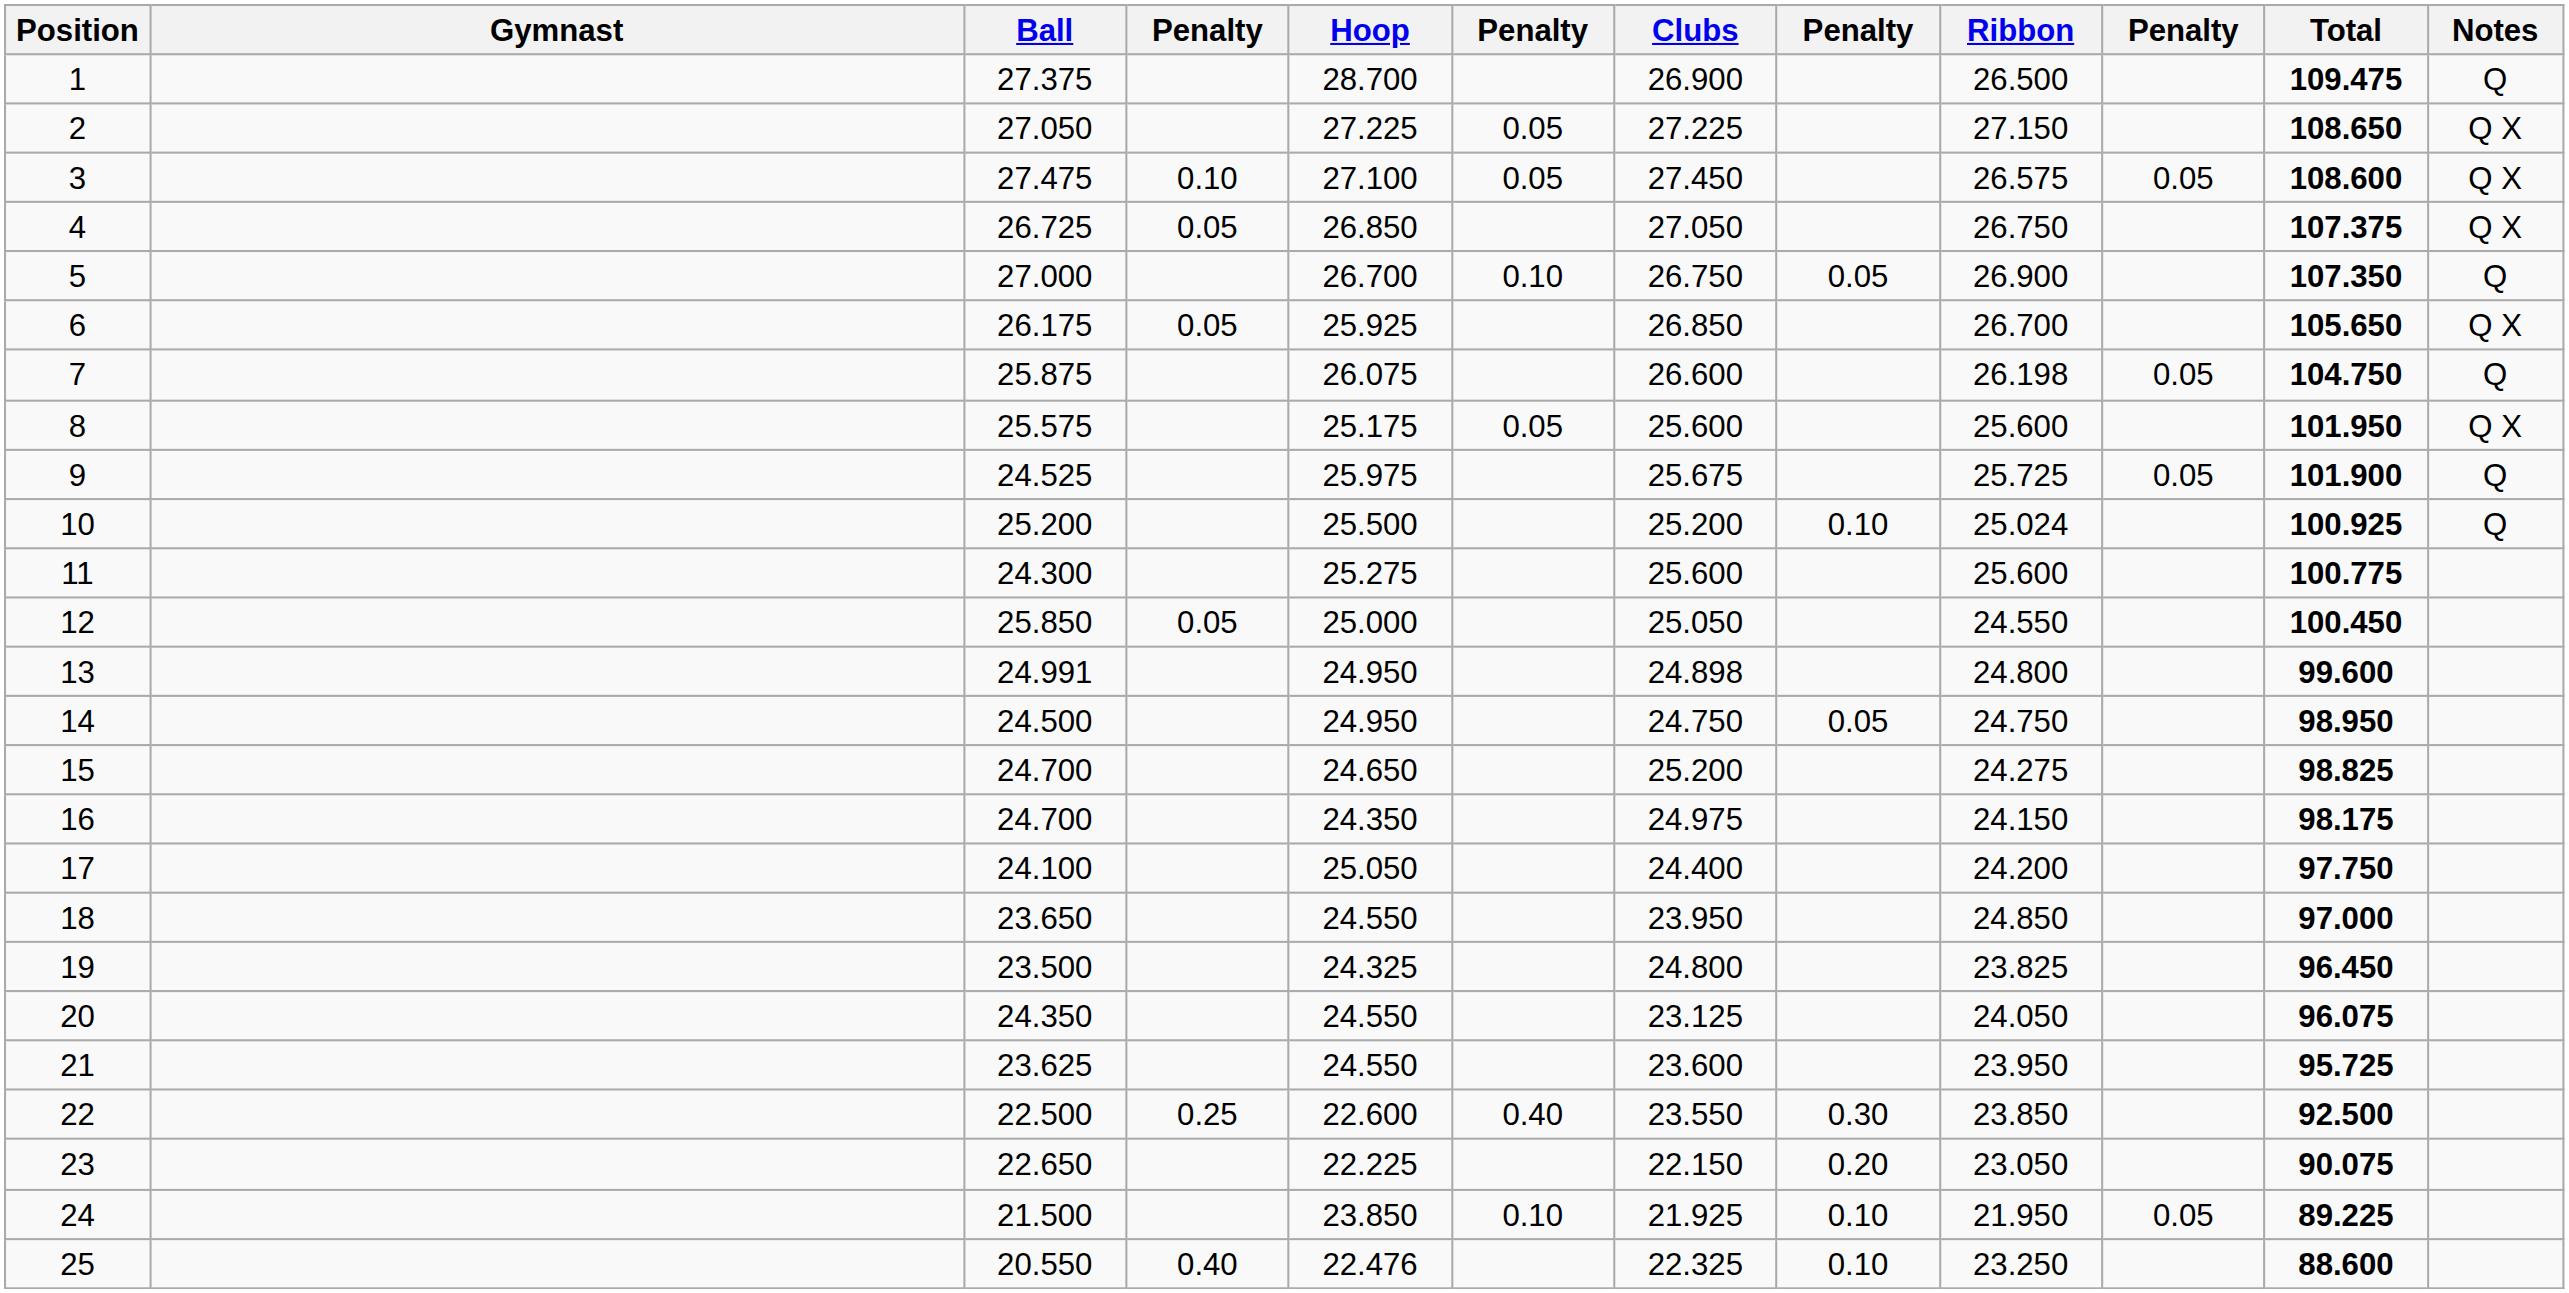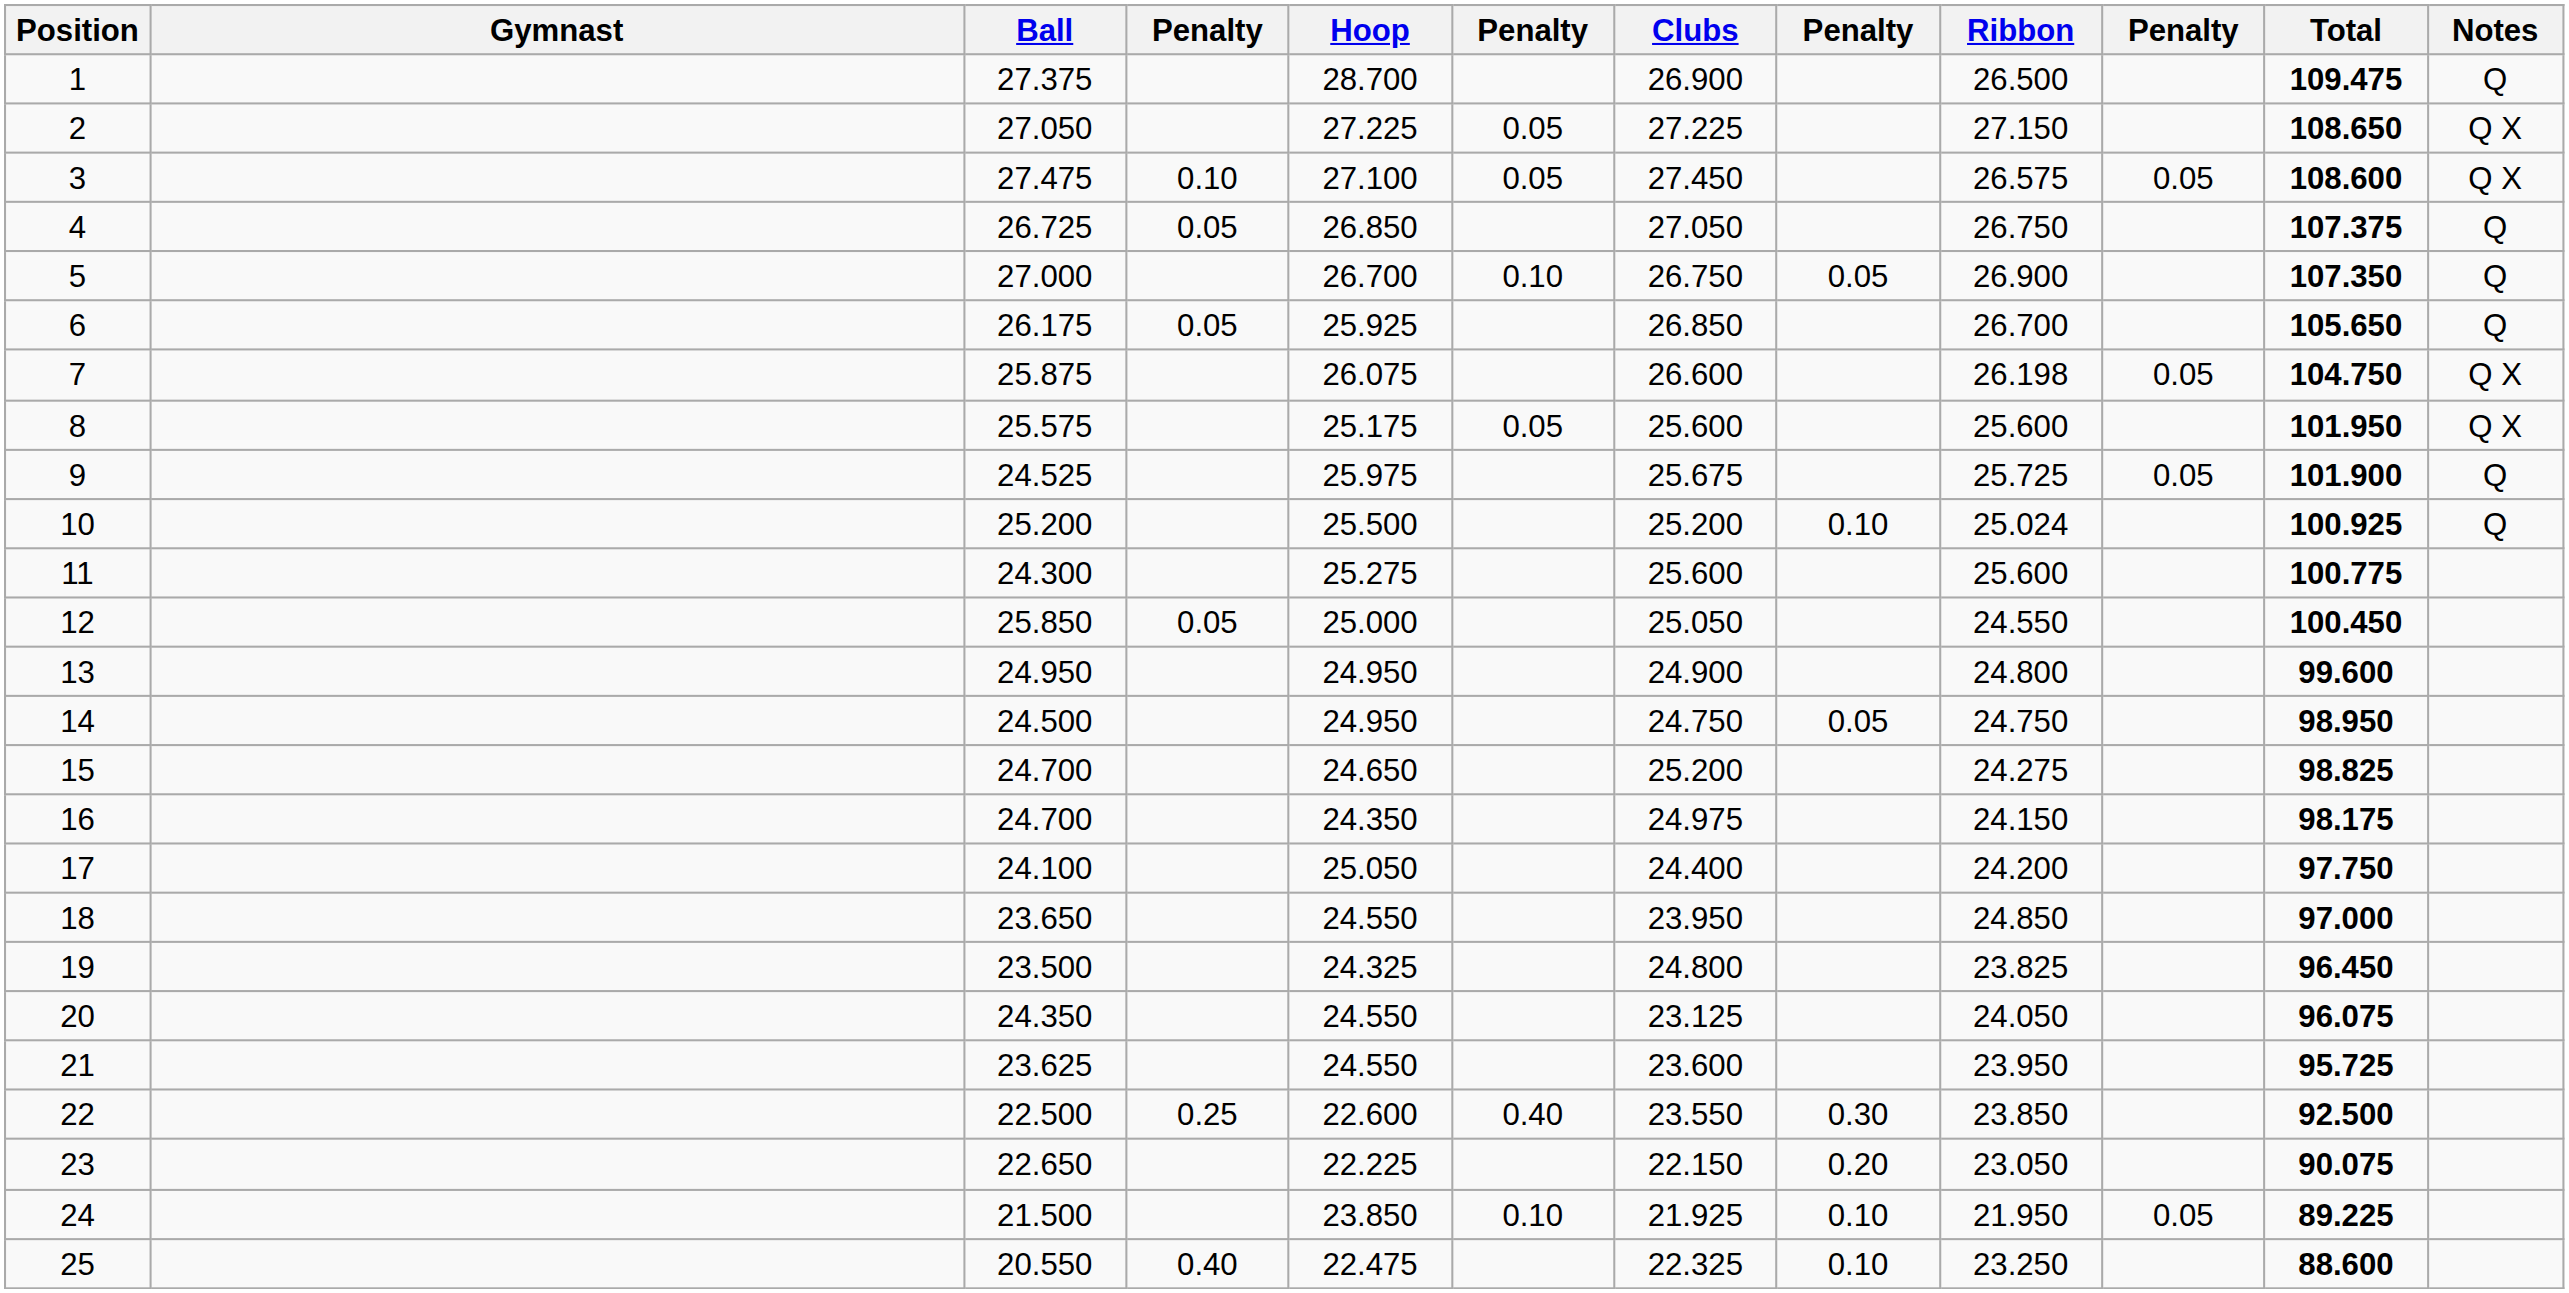4 | Notes: Q X -> Q
6 | Notes: Q X -> Q
7 | Notes: Q -> Q X
13 | Ball: 24.991 -> 24.950
13 | Clubs: 24.898 -> 24.900
25 | Hoop: 22.476 -> 22.475
